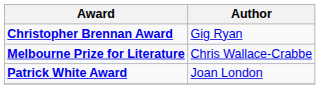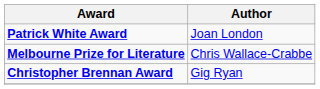rows swapped: Christopher Brennan Award <-> Patrick White Award
